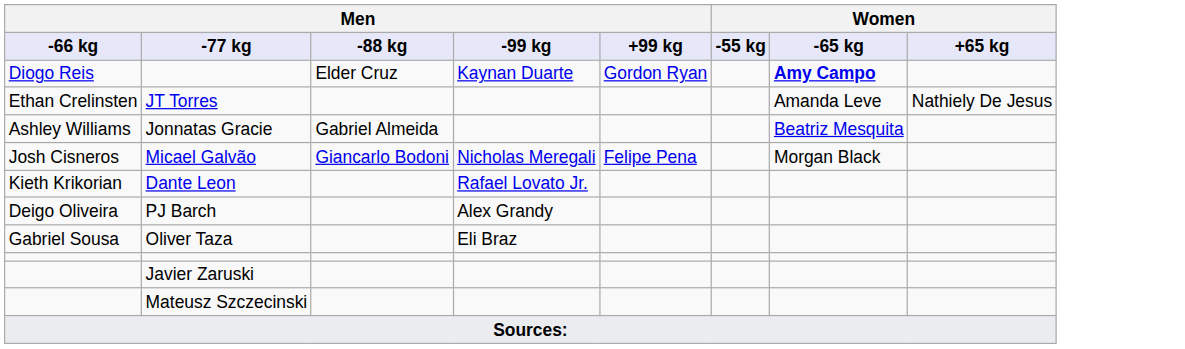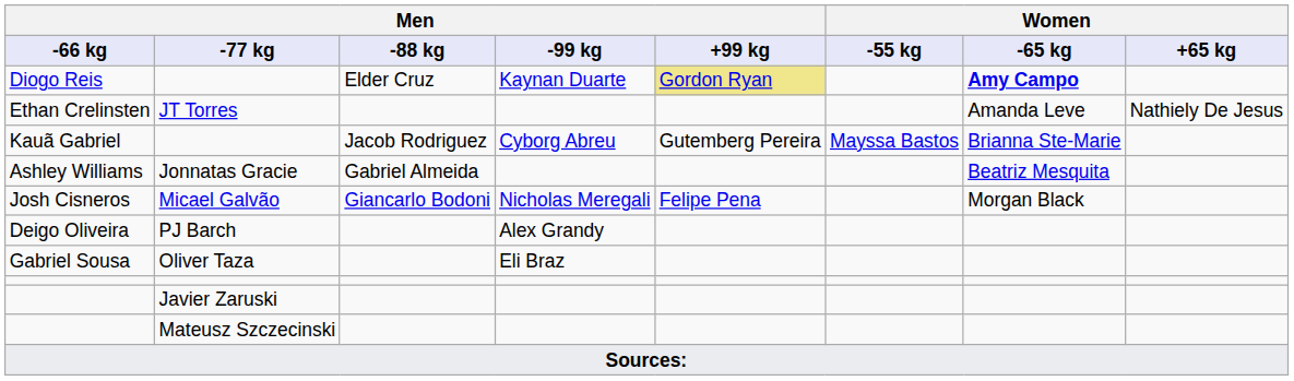Diogo Reis | Men / +99 kg: no background -> khaki background
+ row: Kauã Gabriel | Jacob Rodriguez | Cyborg Abreu | Gutemberg Pereira | Mayssa Bastos | Brianna Ste-Marie
- row: Kieth Krikorian | Dante Leon | Rafael Lovato Jr.
